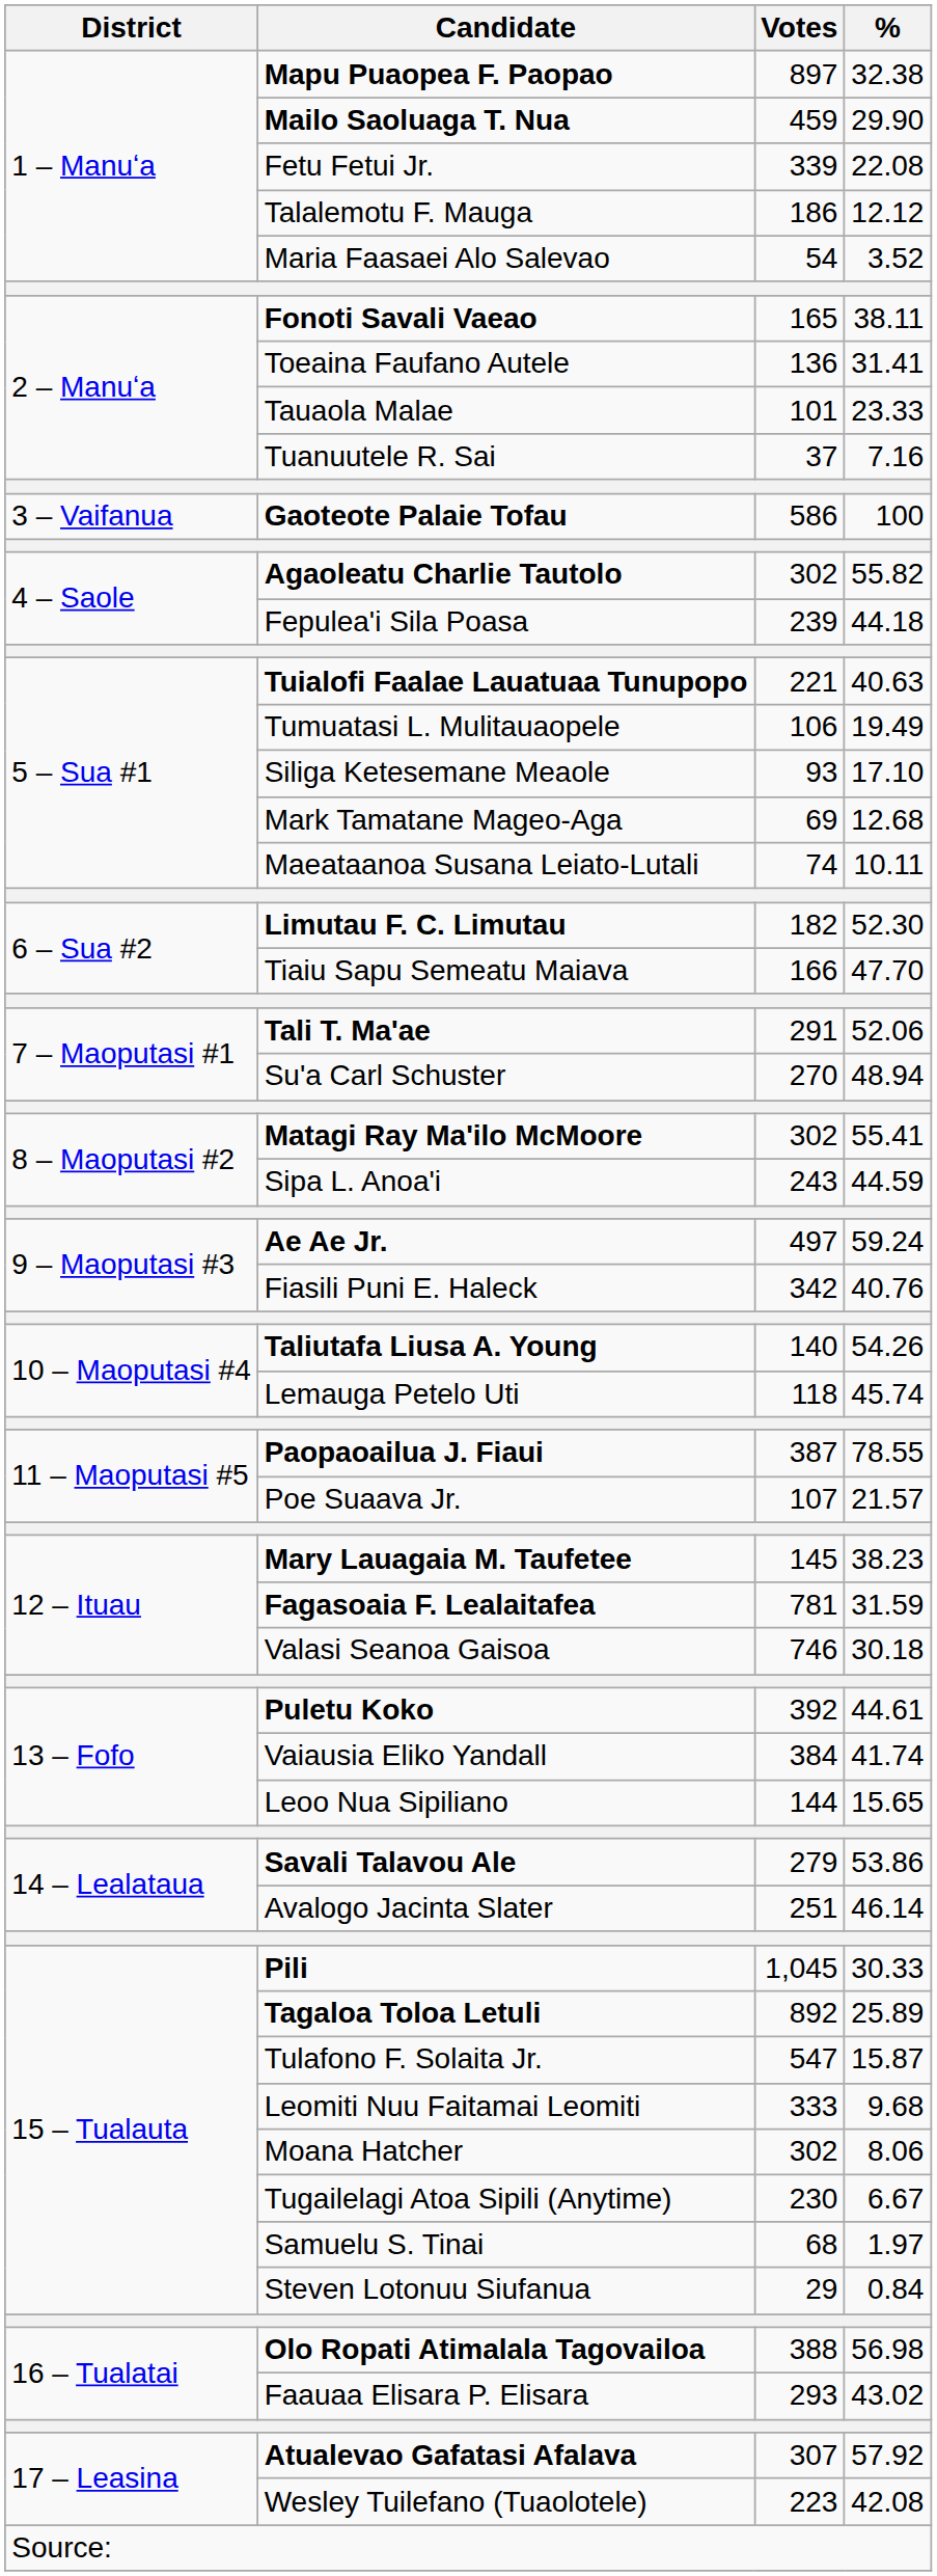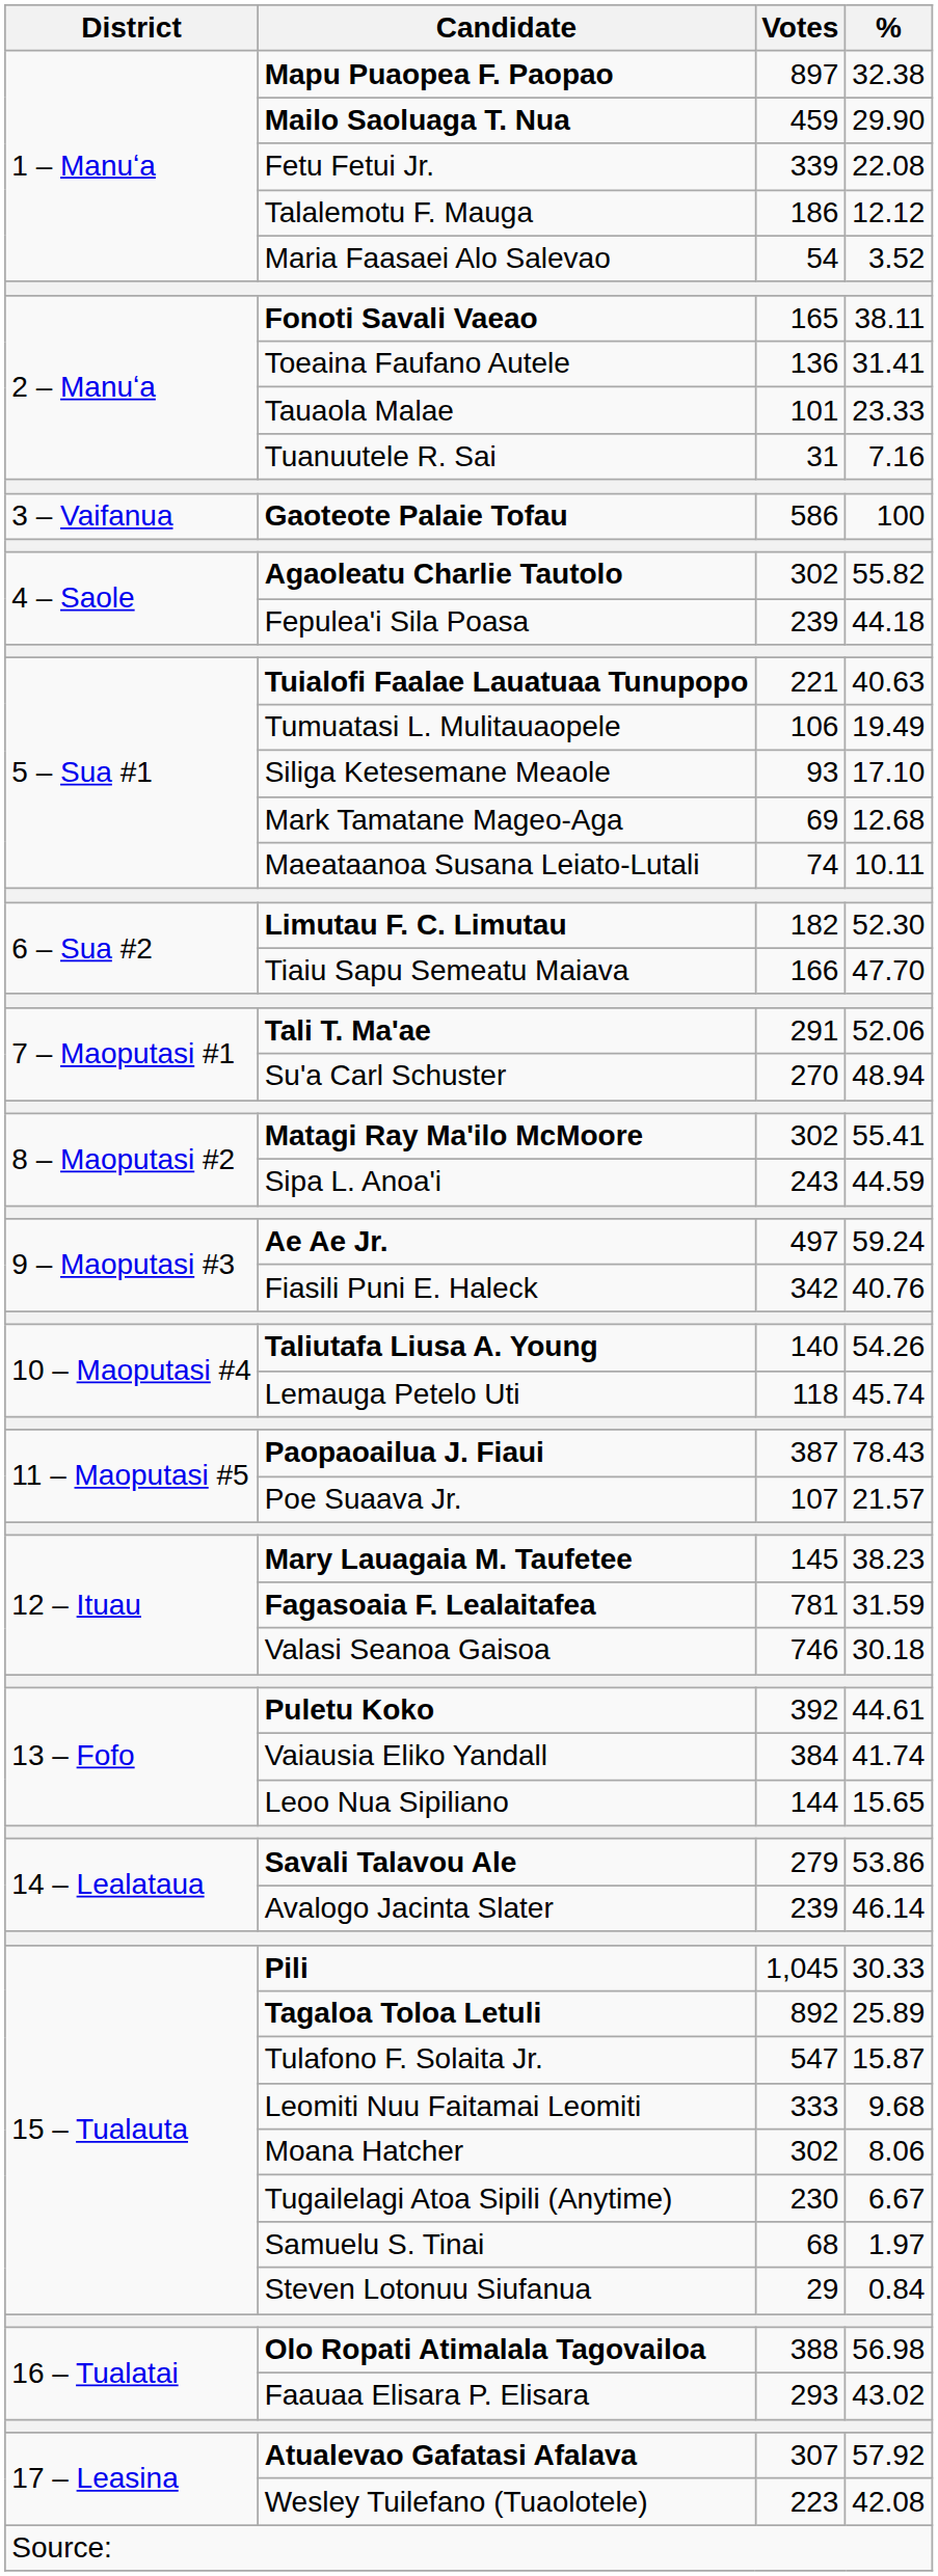Tuanuutele R. Sai | Votes: 37 -> 31
Paopaoailua J. Fiaui | %: 78.55 -> 78.43
Avalogo Jacinta Slater | Votes: 251 -> 239
